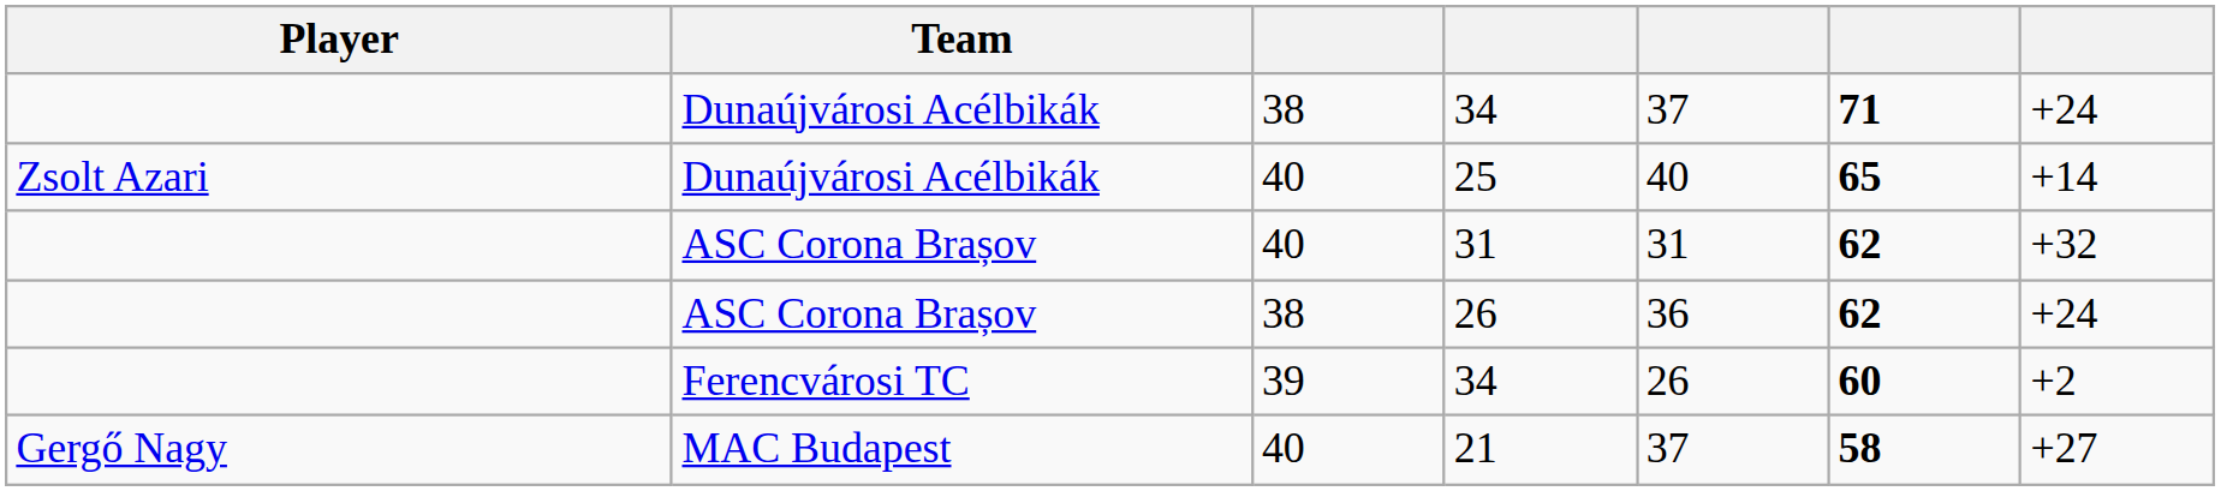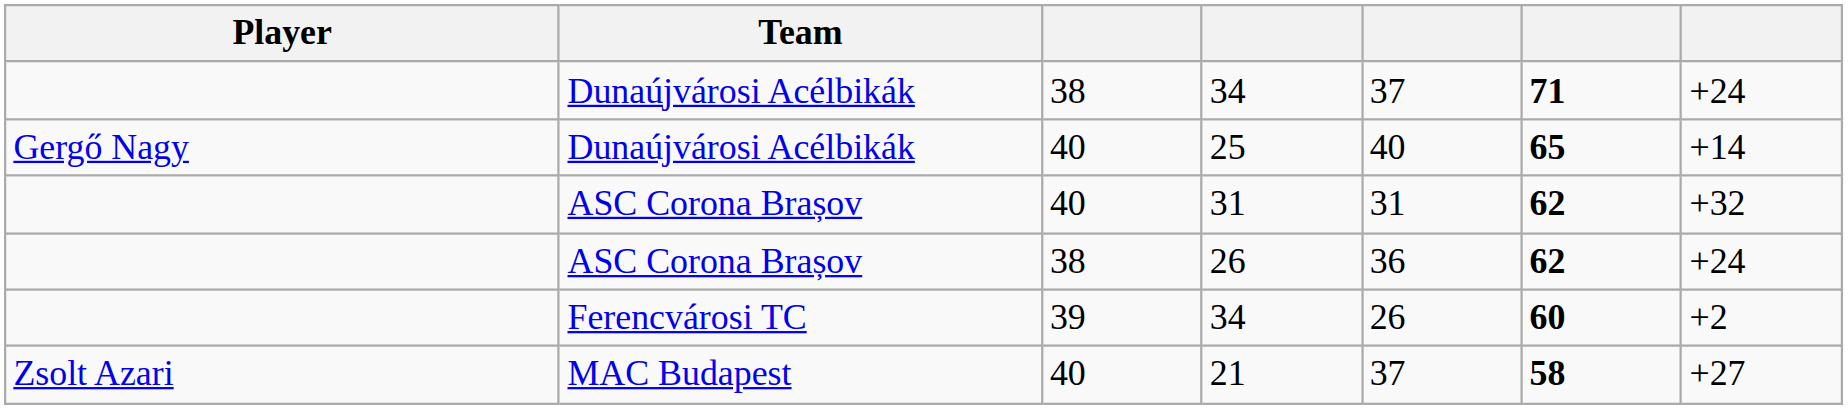25 | Player: Zsolt Azari -> Gergő Nagy
21 | Player: Gergő Nagy -> Zsolt Azari
